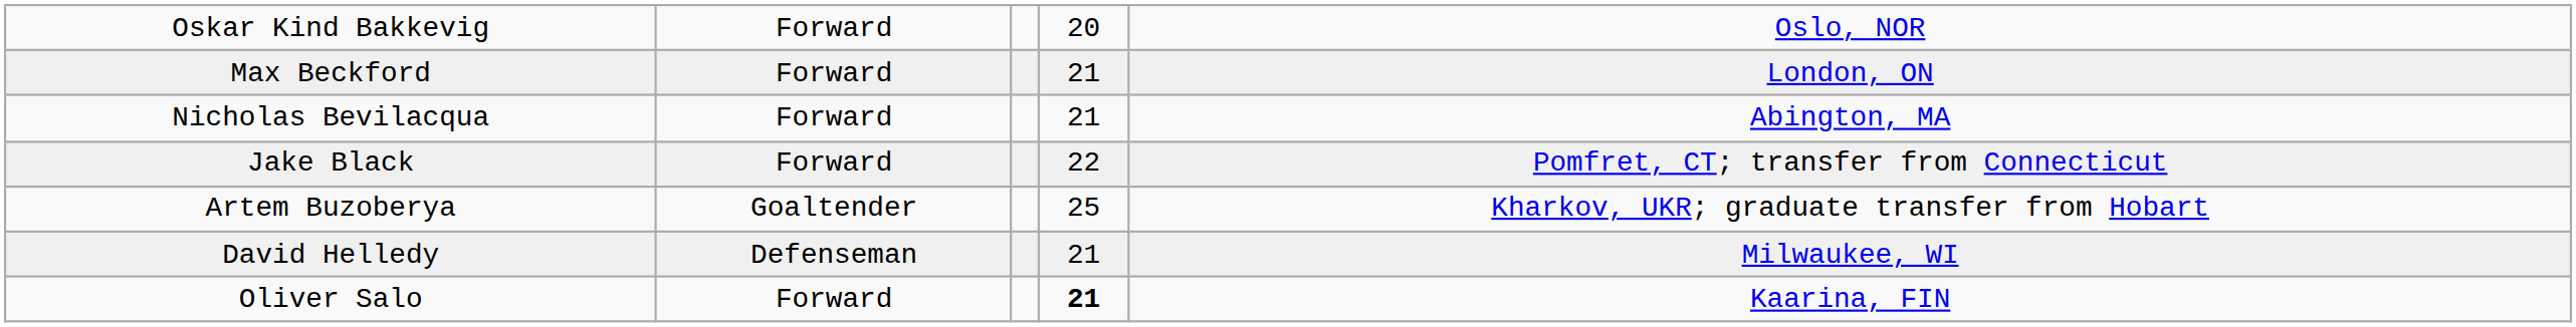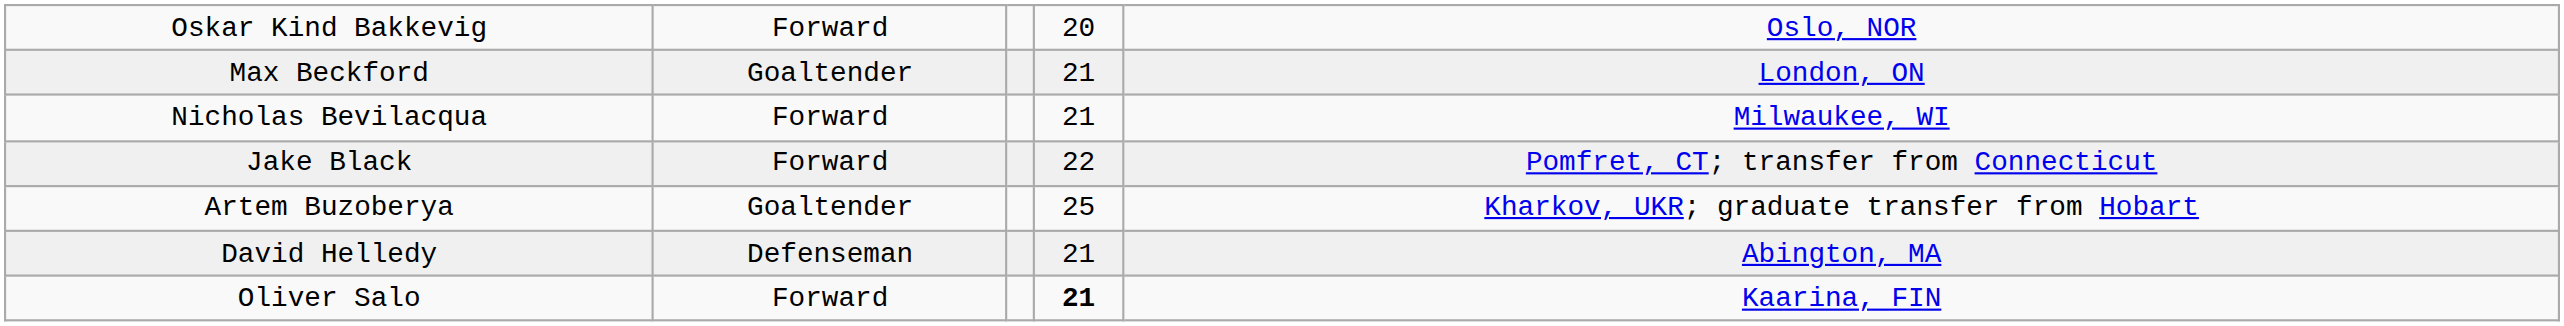Max Beckford | column 2: Forward -> Goaltender
Nicholas Bevilacqua | column 5: Abington, MA -> Milwaukee, WI
David Helledy | column 5: Milwaukee, WI -> Abington, MA
